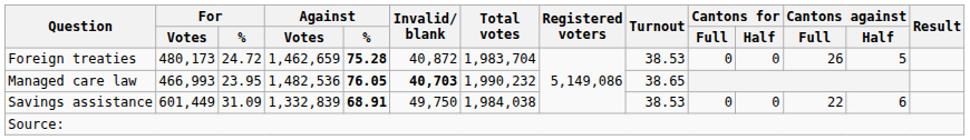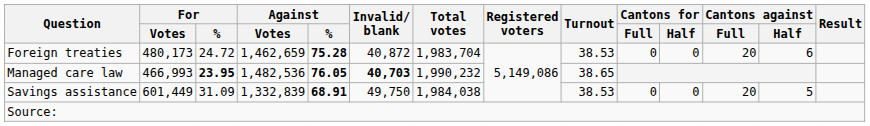Foreign treaties | Cantons against / Full: 26 -> 20
Foreign treaties | Cantons against / Half: 5 -> 6
Managed care law | For / %: normal -> bold
Savings assistance | Cantons against / Full: 22 -> 20
Savings assistance | Cantons against / Half: 6 -> 5
